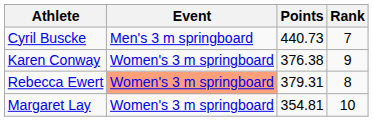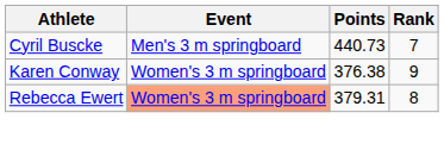- row: Margaret Lay | Women's 3 m springboard | 354.81 | 10
